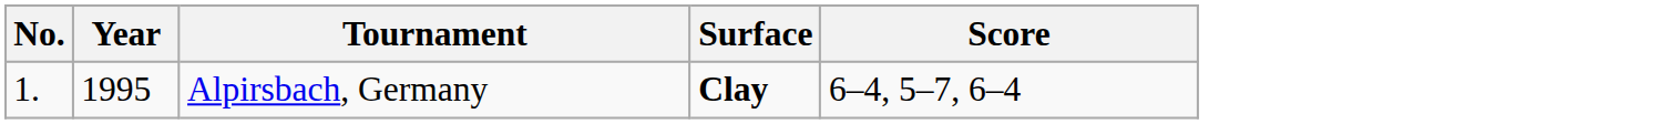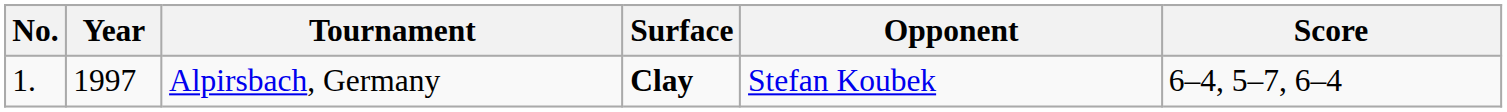+ column: Opponent | Stefan Koubek
Alpirsbach, Germany | Year: 1995 -> 1997
